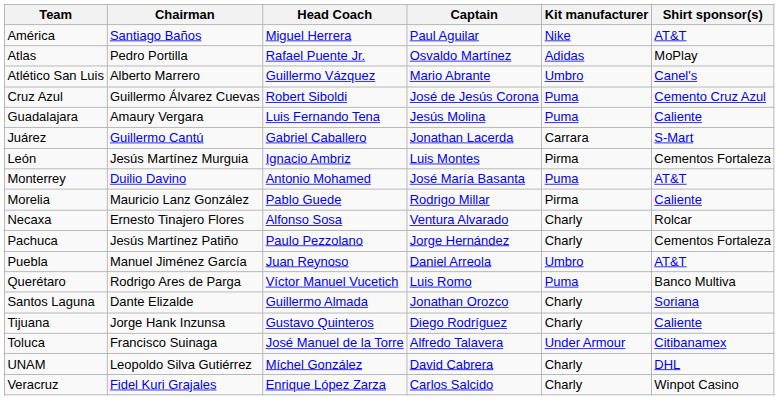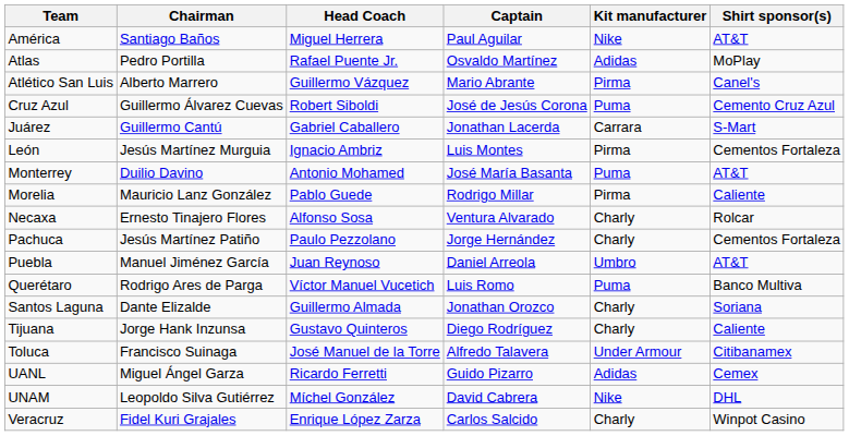Atlético San Luis | Kit manufacturer: Umbro -> Pirma
- row: Guadalajara | Amaury Vergara | Luis Fernando Tena | Jesús Molina | Puma | Caliente
+ row: UANL | Miguel Ángel Garza | Ricardo Ferretti | Guido Pizarro | Adidas | Cemex
UNAM | Kit manufacturer: Charly -> Nike
